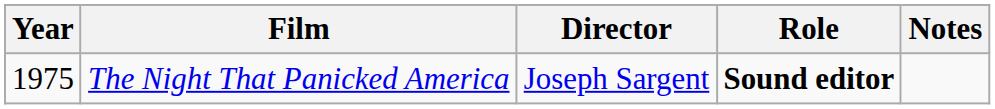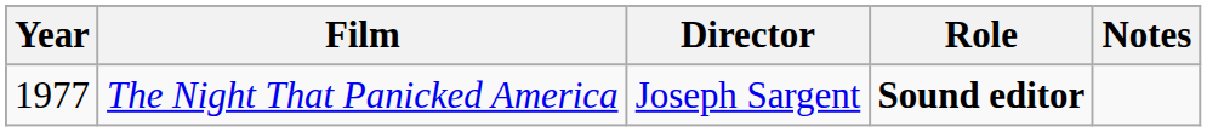The Night That Panicked America | Year: 1975 -> 1977
